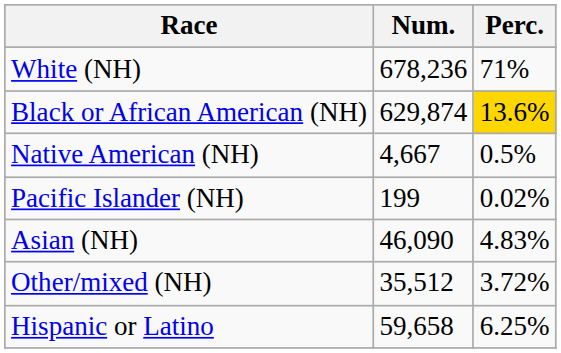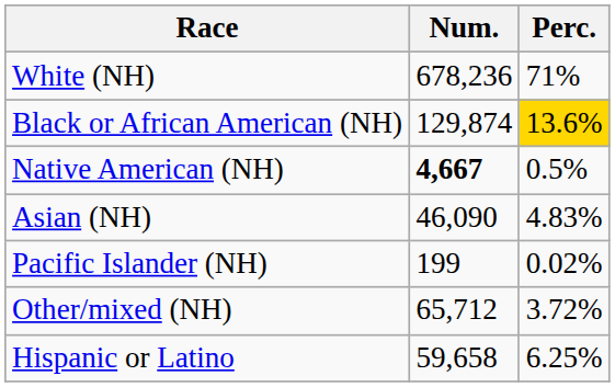Black or African American (NH) | Num.: 629,874 -> 129,874
Native American (NH) | Num.: normal -> bold
rows swapped: Asian (NH) <-> Pacific Islander (NH)
Other/mixed (NH) | Num.: 35,512 -> 65,712
